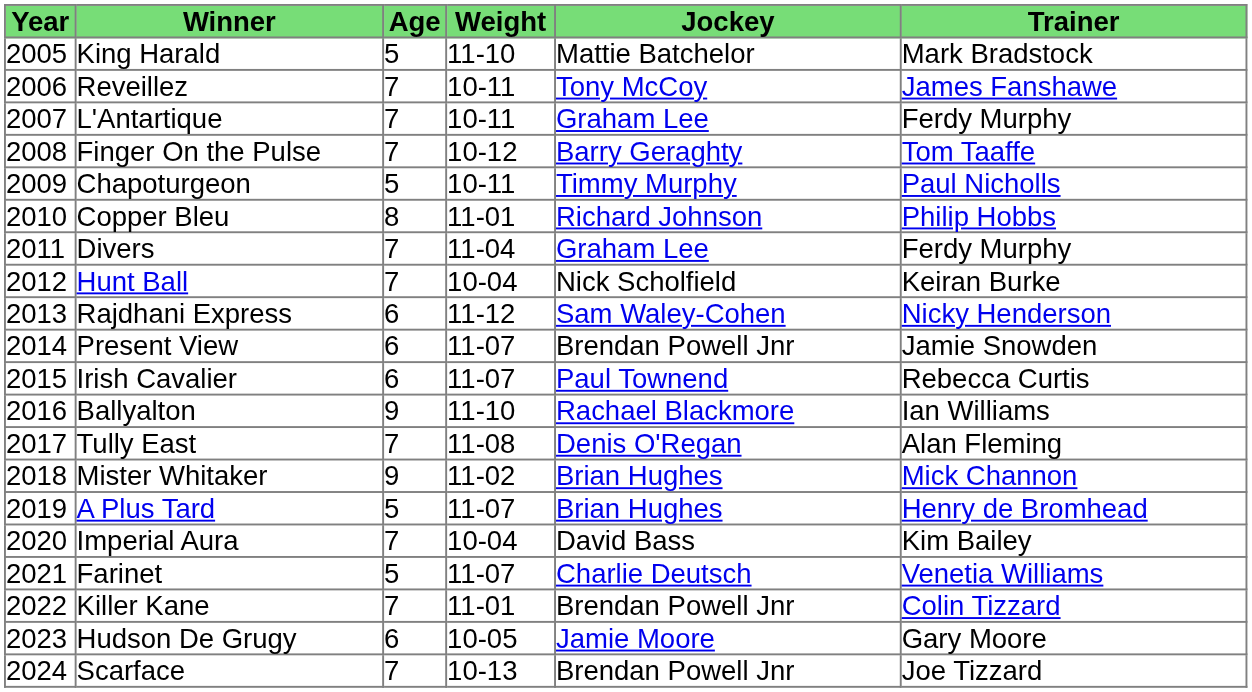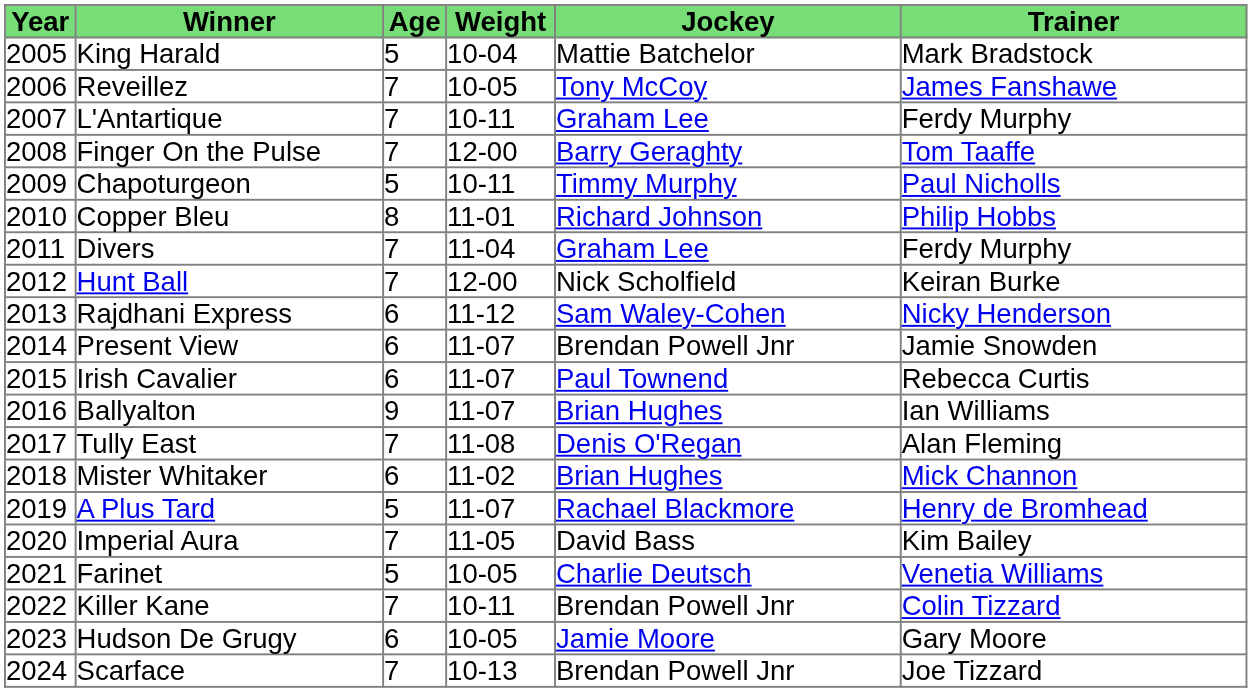King Harald | Weight: 11-10 -> 10-04
Reveillez | Weight: 10-11 -> 10-05
Finger On the Pulse | Weight: 10-12 -> 12-00
Hunt Ball | Weight: 10-04 -> 12-00
Ballyalton | Weight: 11-10 -> 11-07
Ballyalton | Jockey: Rachael Blackmore -> Brian Hughes
Mister Whitaker | Age: 9 -> 6
A Plus Tard | Jockey: Brian Hughes -> Rachael Blackmore
Imperial Aura | Weight: 10-04 -> 11-05
Farinet | Weight: 11-07 -> 10-05
Killer Kane | Weight: 11-01 -> 10-11
